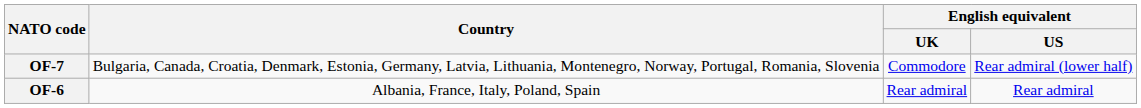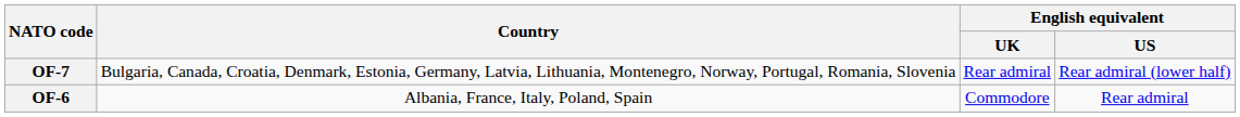OF-7 | English equivalent / UK: Commodore -> Rear admiral
OF-6 | English equivalent / UK: Rear admiral -> Commodore
